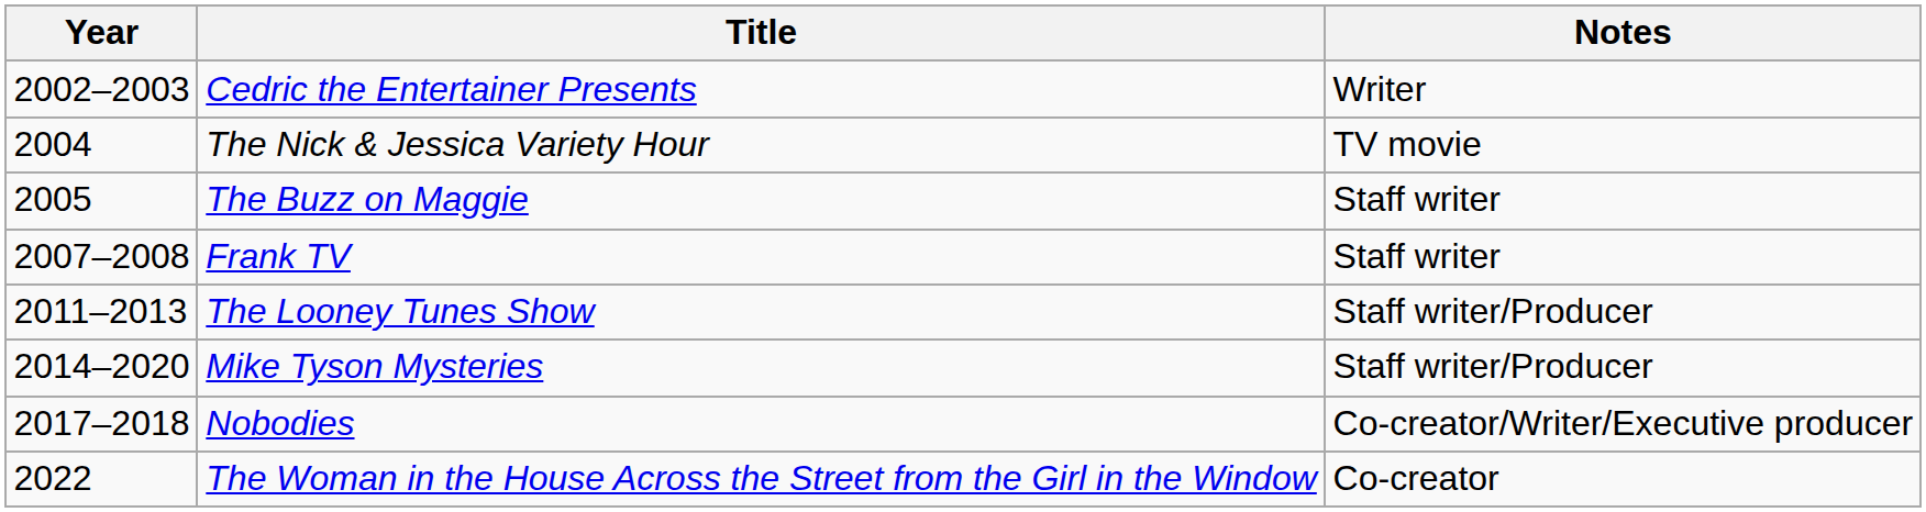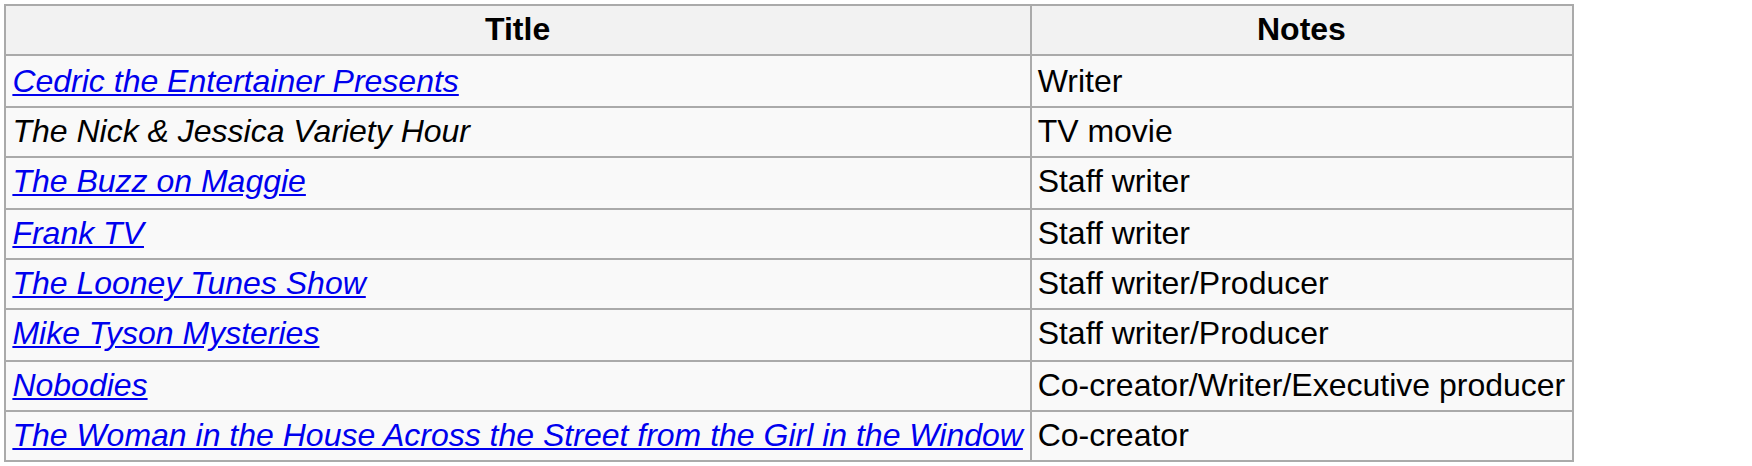- column: Year | 2002–2003 | 2004 | 2005 | 2007–2008 | 2011–2013 | 2014–2020 | 2017–2018 | 2022
